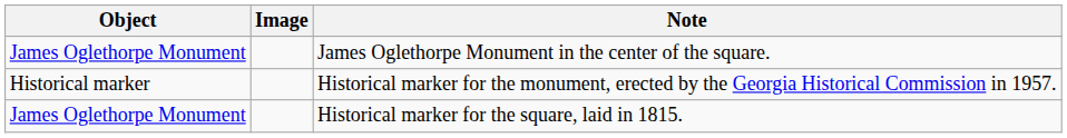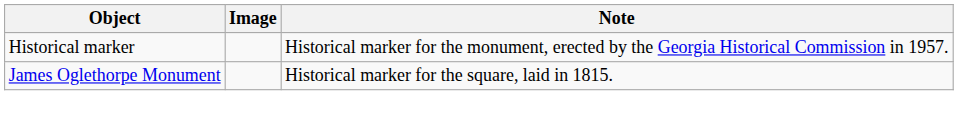- row: James Oglethorpe Monument | James Oglethorpe Monument in the center of the square.
